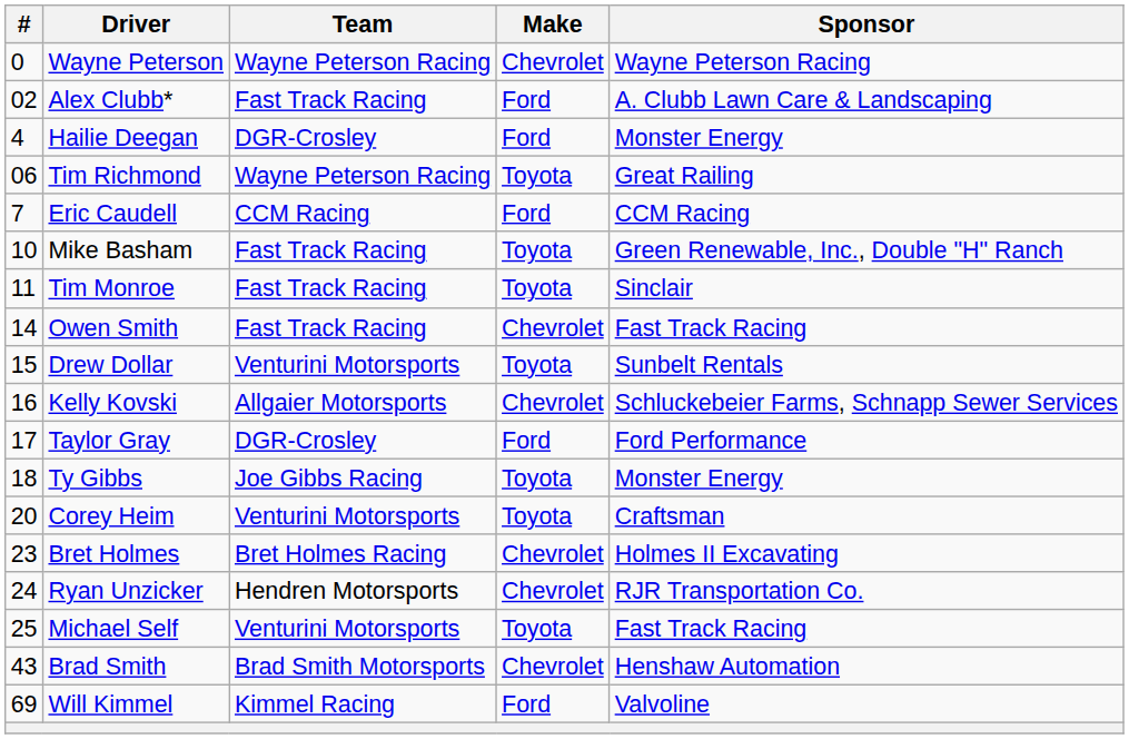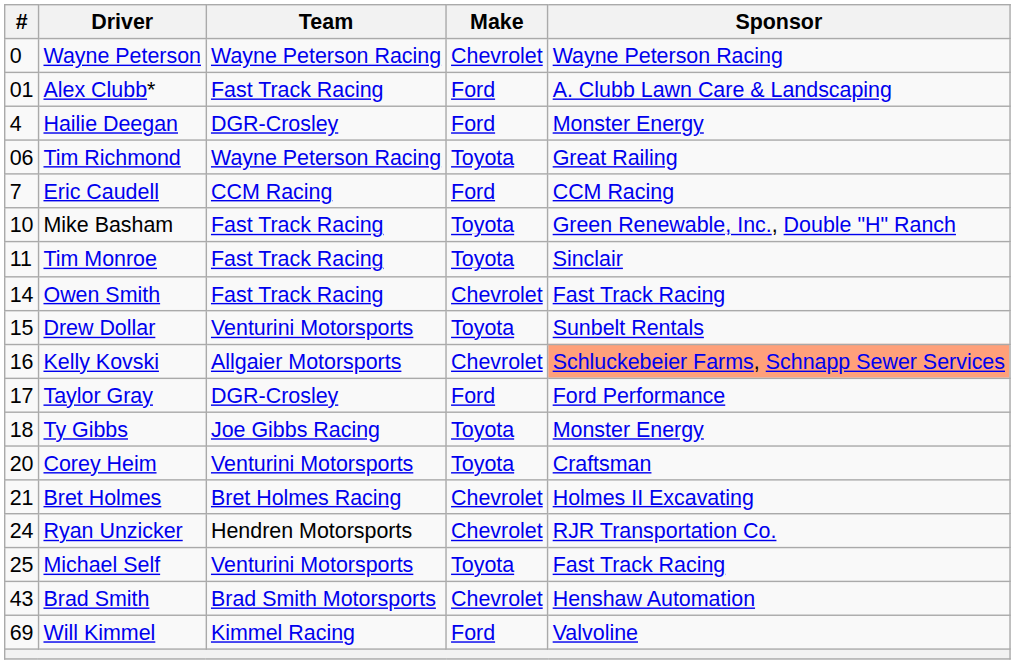Alex Clubb* | #: 02 -> 01
Kelly Kovski | Sponsor: no background -> lightsalmon background
Bret Holmes | #: 23 -> 21
